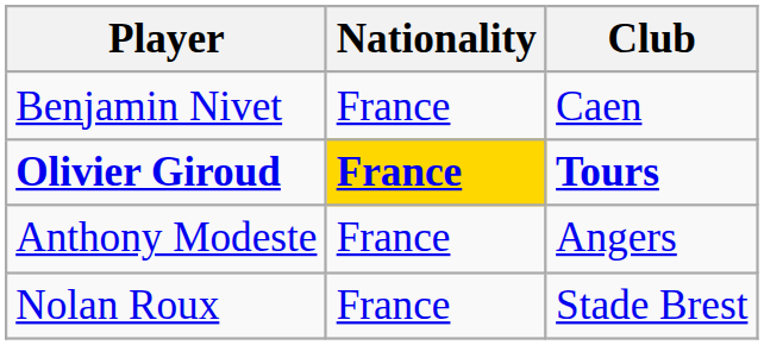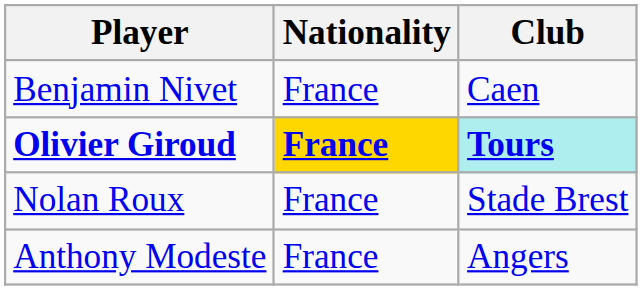Olivier Giroud | Club: no background -> paleturquoise background
rows swapped: Nolan Roux <-> Anthony Modeste
